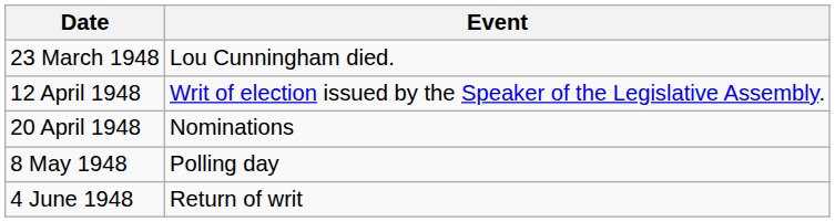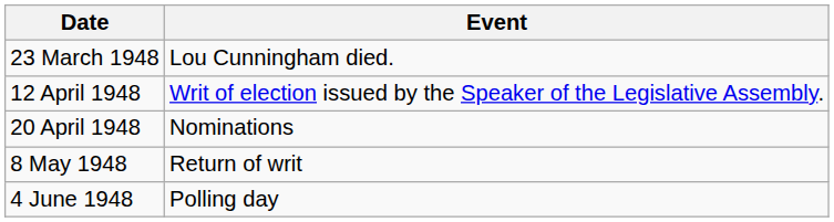8 May 1948 | Event: Polling day -> Return of writ
4 June 1948 | Event: Return of writ -> Polling day
